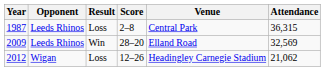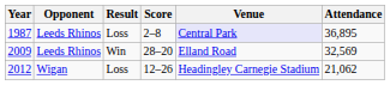1987 | Venue: no background -> lavender background
1987 | Attendance: 36,315 -> 36,895
